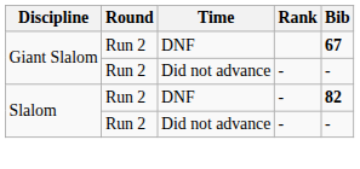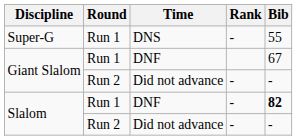+ row: Super-G | Run 1 | DNS | - | 55
Giant Slalom / DNF | Round: Run 2 -> Run 1
Giant Slalom / DNF | Bib: bold -> normal
Slalom / DNF | Round: Run 2 -> Run 1
